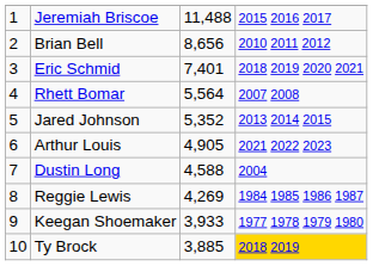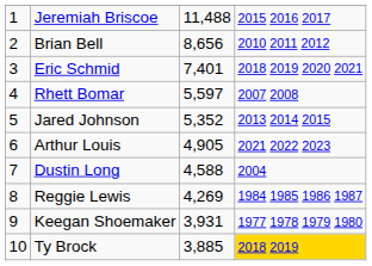Rhett Bomar | column 3: 5,564 -> 5,597
Keegan Shoemaker | column 3: 3,933 -> 3,931
